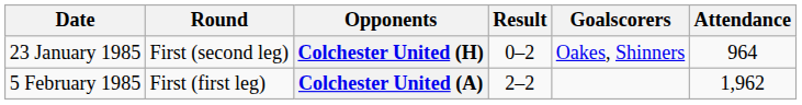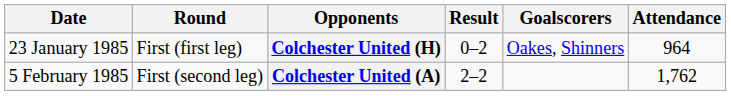Colchester United (H) | Round: First (second leg) -> First (first leg)
Colchester United (A) | Round: First (first leg) -> First (second leg)
Colchester United (A) | Attendance: 1,962 -> 1,762
